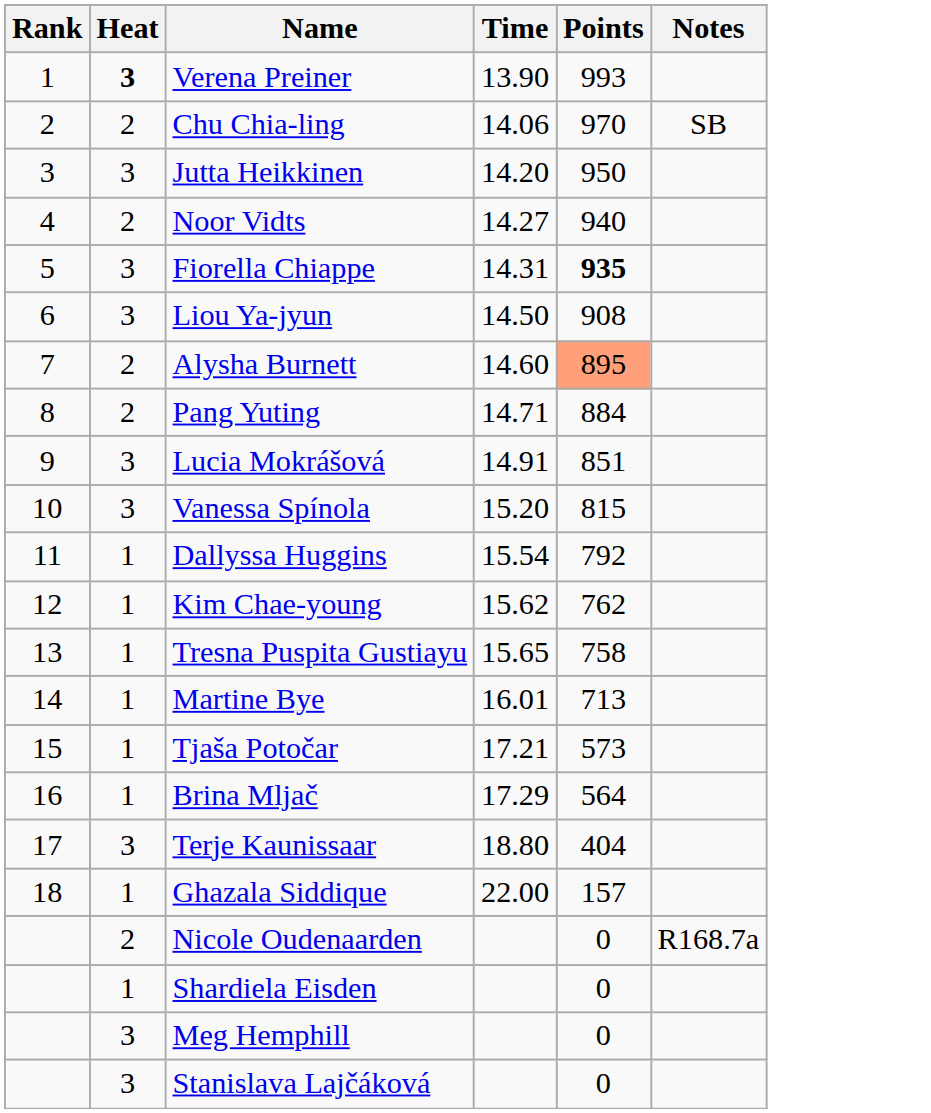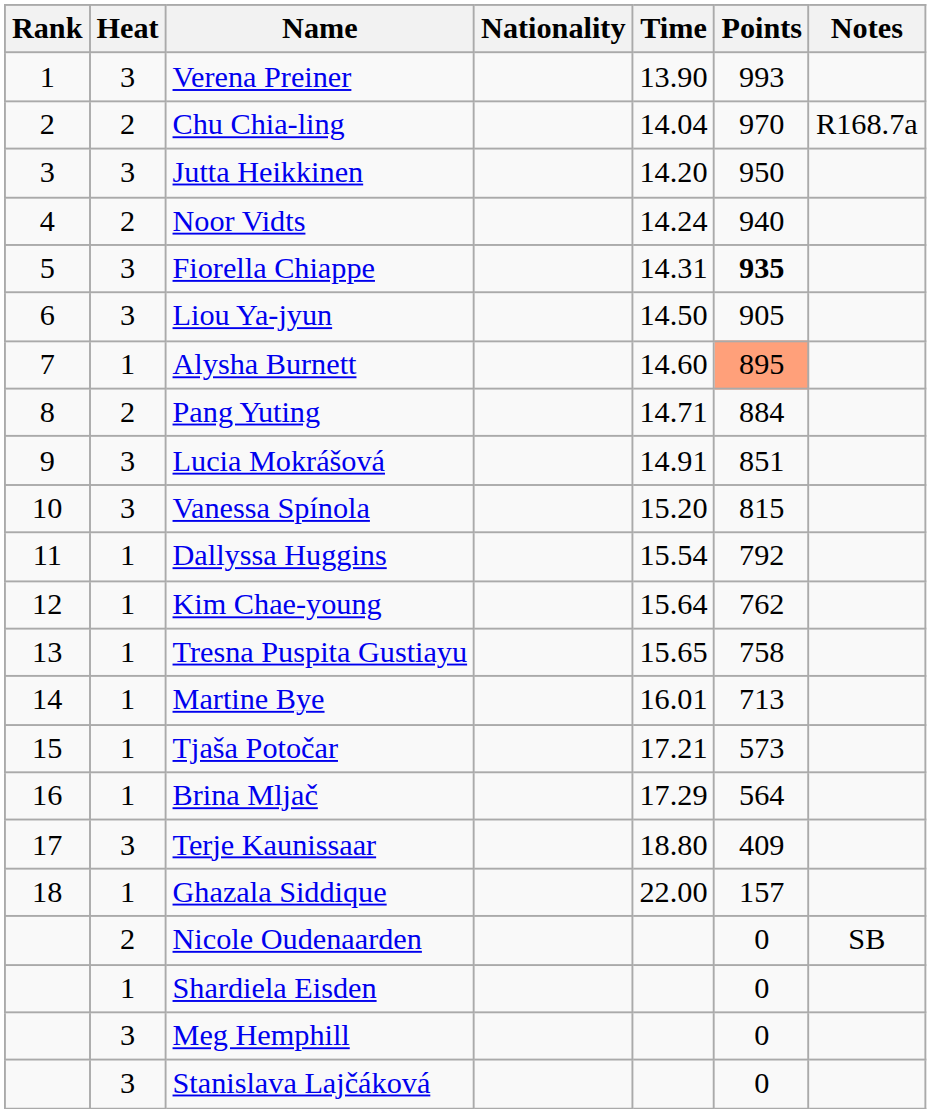+ column: Nationality
Verena Preiner | Heat: bold -> normal
Chu Chia-ling | Time: 14.06 -> 14.04
Chu Chia-ling | Notes: SB -> R168.7a
Noor Vidts | Time: 14.27 -> 14.24
Liou Ya-jyun | Points: 908 -> 905
Alysha Burnett | Heat: 2 -> 1
Kim Chae-young | Time: 15.62 -> 15.64
Terje Kaunissaar | Points: 404 -> 409
Nicole Oudenaarden | Notes: R168.7a -> SB
